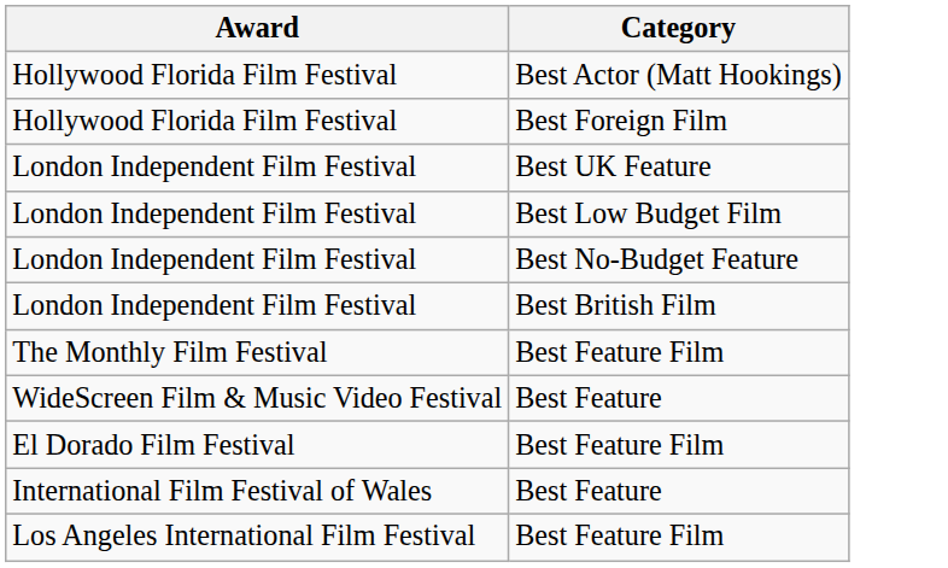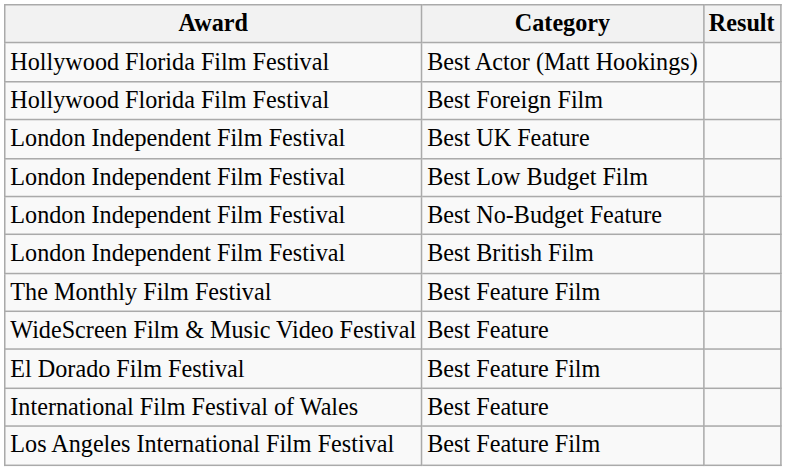+ column: Result
